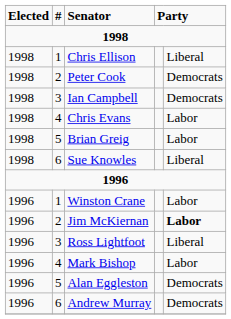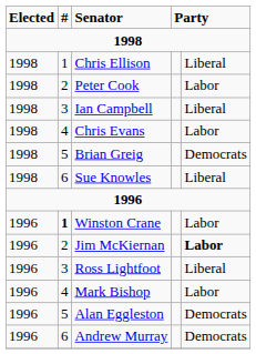Peter Cook | column 5: Democrats -> Labor
Ian Campbell | column 5: Democrats -> Liberal
Brian Greig | column 5: Labor -> Democrats
Winston Crane | #: normal -> bold
